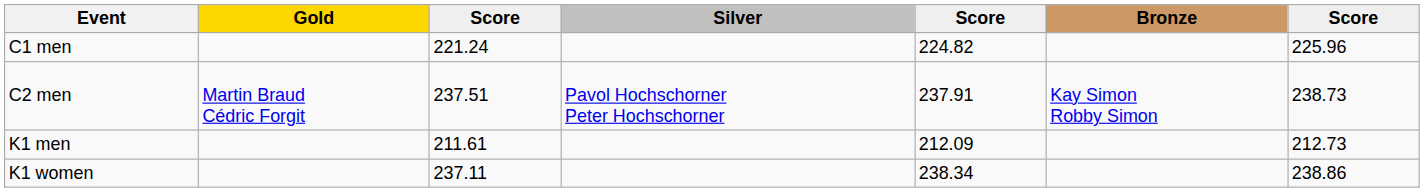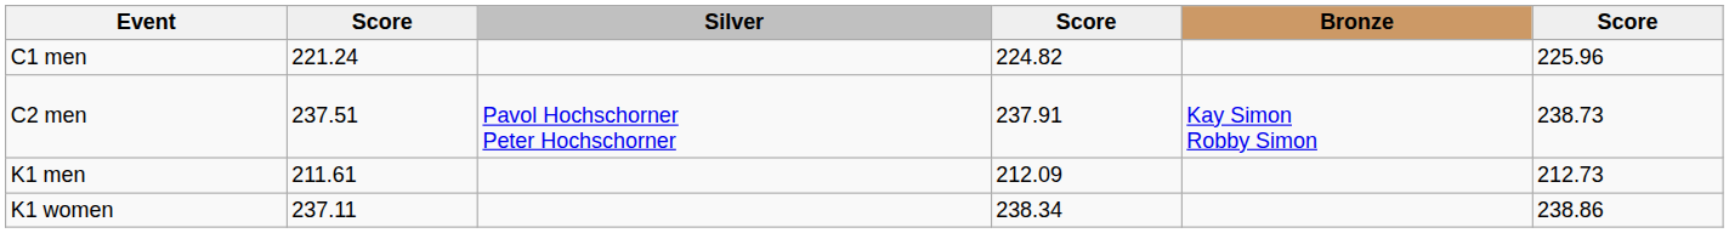- column: Gold | Martin Braud Cédric Forgit
